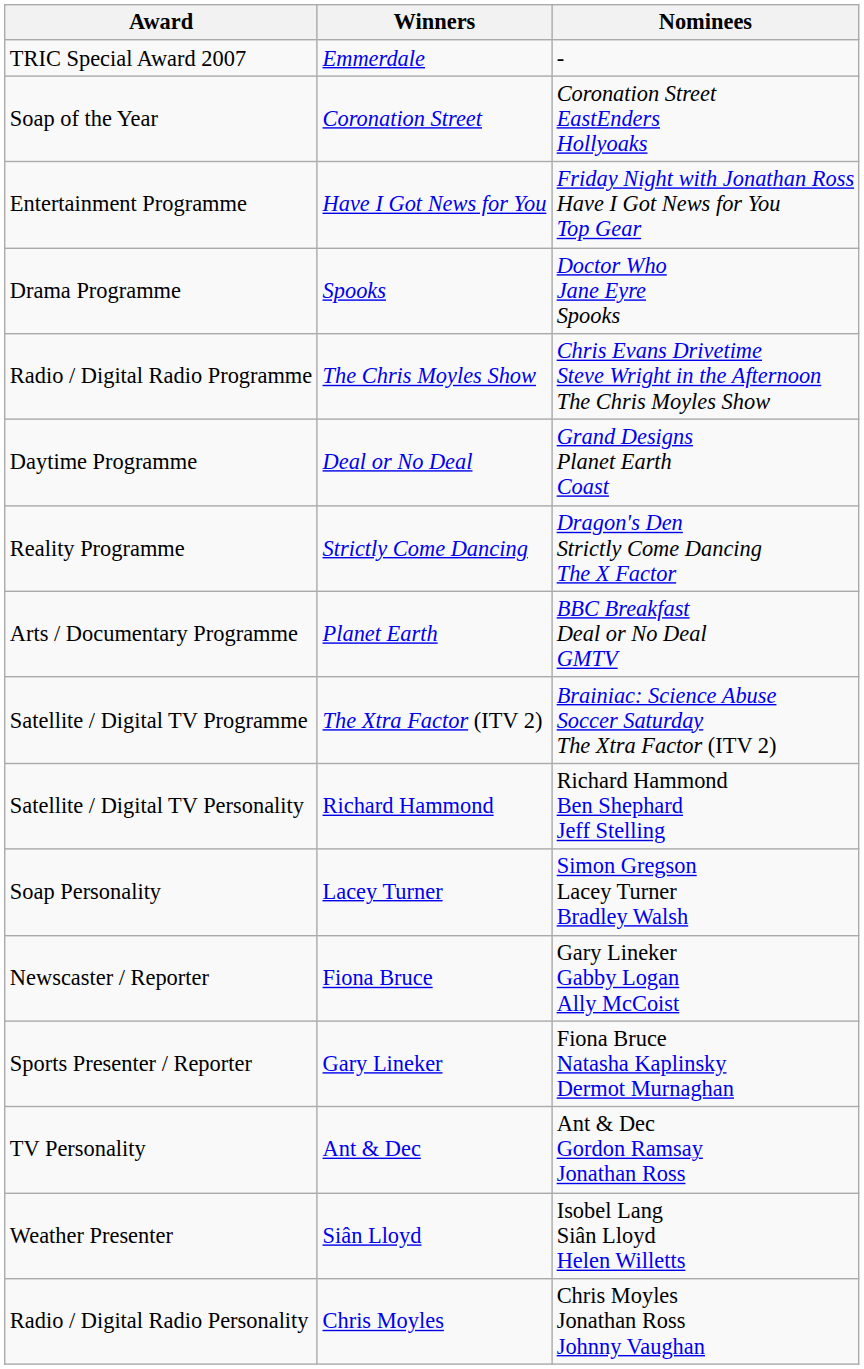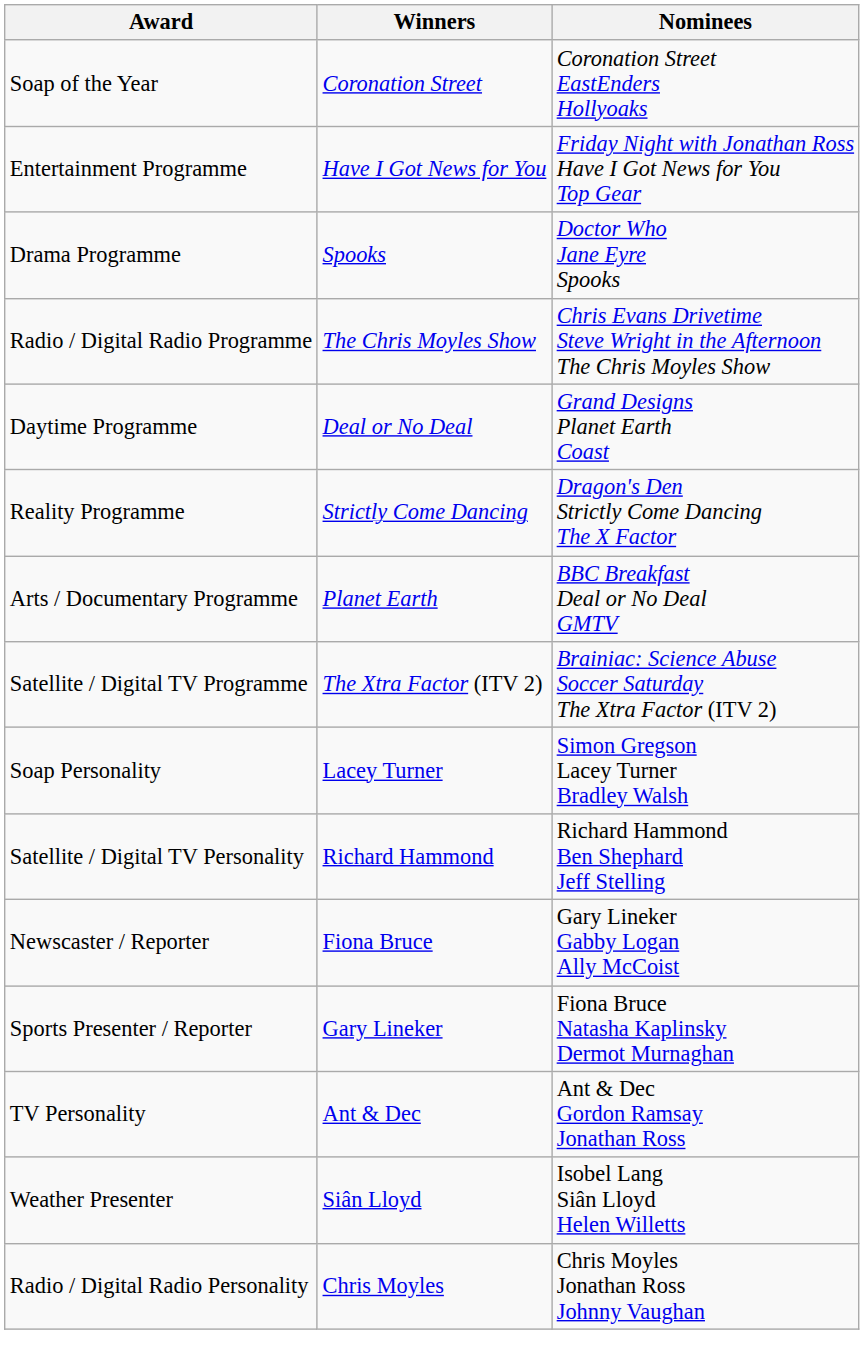- row: TRIC Special Award 2007 | Emmerdale | -
rows swapped: Satellite / Digital TV Personality <-> Soap Personality
